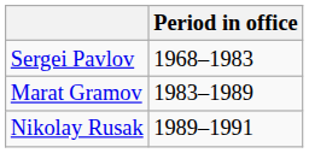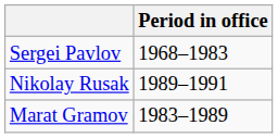rows swapped: Marat Gramov <-> Nikolay Rusak
